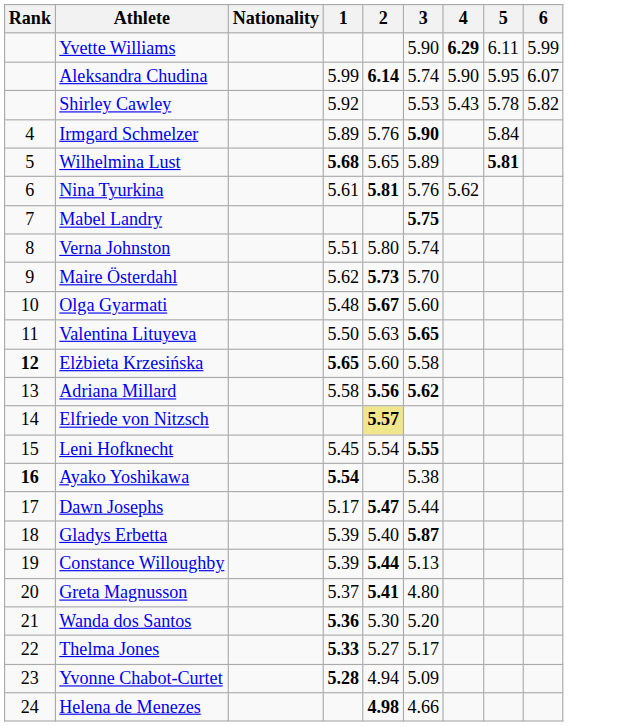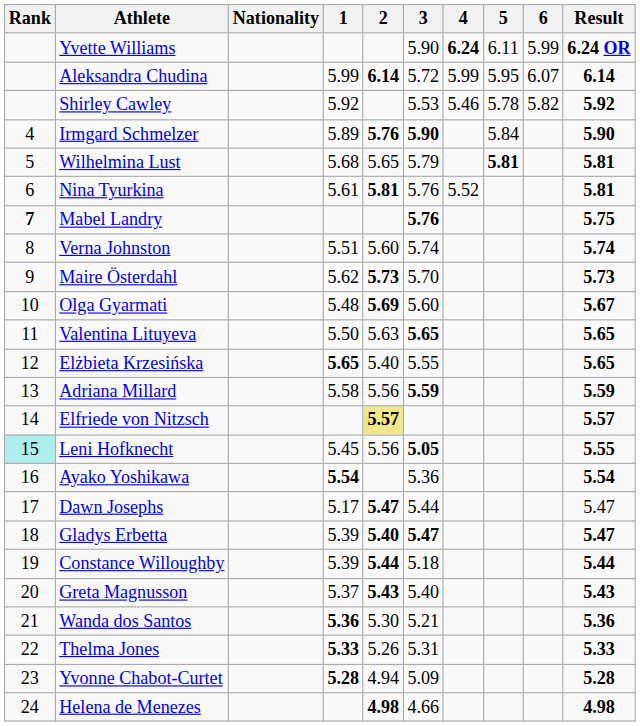+ column: Result | 6.24 OR | 6.14 | 5.92 | 5.90 | 5.81 | 5.81 | 5.75 | 5.74 | 5.73 | 5.67 | 5.65 | 5.65 | 5.59 | 5.57 | 5.55 | 5.54 | 5.47 | 5.47 | 5.44 | 5.43 | 5.36 | 5.33 | 5.28 | 4.98
Yvette Williams | 4: 6.29 -> 6.24
Aleksandra Chudina | 3: 5.74 -> 5.72
Aleksandra Chudina | 4: 5.90 -> 5.99
Shirley Cawley | 4: 5.43 -> 5.46
Irmgard Schmelzer | 2: normal -> bold
Wilhelmina Lust | 1: bold -> normal
Wilhelmina Lust | 3: 5.89 -> 5.79
Nina Tyurkina | 4: 5.62 -> 5.52
Mabel Landry | Rank: normal -> bold
Mabel Landry | 3: 5.75 -> 5.76
Verna Johnston | 2: 5.80 -> 5.60
Olga Gyarmati | 2: 5.67 -> 5.69
Elżbieta Krzesińska | Rank: bold -> normal
Elżbieta Krzesińska | 2: 5.60 -> 5.40
Elżbieta Krzesińska | 3: 5.58 -> 5.55
Adriana Millard | 2: bold -> normal
Adriana Millard | 3: 5.62 -> 5.59
Leni Hofknecht | Rank: no background -> paleturquoise background
Leni Hofknecht | 2: 5.54 -> 5.56
Leni Hofknecht | 3: 5.55 -> 5.05
Ayako Yoshikawa | Rank: bold -> normal
Ayako Yoshikawa | 3: 5.38 -> 5.36
Gladys Erbetta | 2: normal -> bold
Gladys Erbetta | 3: 5.87 -> 5.47
Constance Willoughby | 3: 5.13 -> 5.18
Greta Magnusson | 2: 5.41 -> 5.43
Greta Magnusson | 3: 4.80 -> 5.40
Wanda dos Santos | 3: 5.20 -> 5.21
Thelma Jones | 2: 5.27 -> 5.26
Thelma Jones | 3: 5.17 -> 5.31
